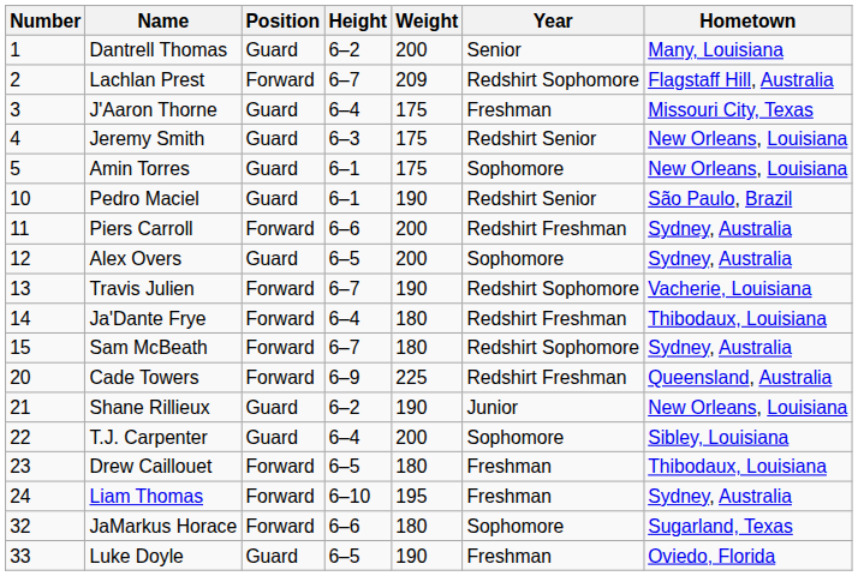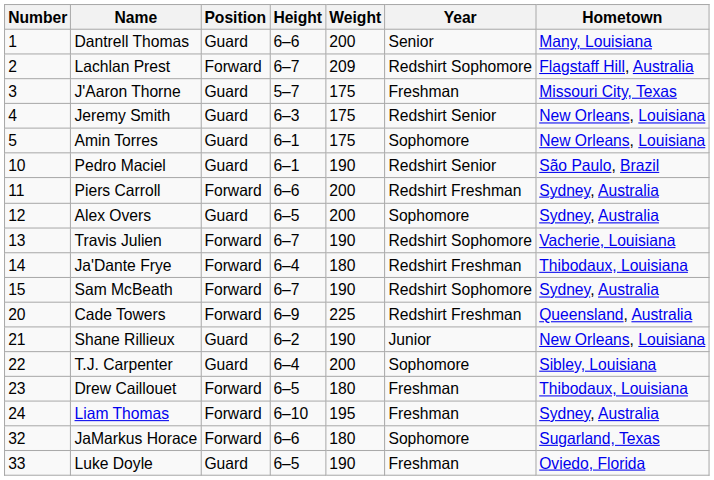Dantrell Thomas | Height: 6–2 -> 6–6
J'Aaron Thorne | Height: 6–4 -> 5–7
Sam McBeath | Weight: 180 -> 190
